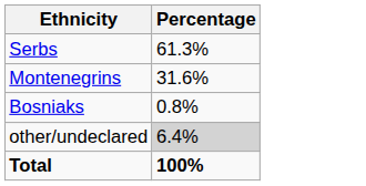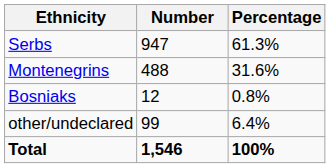+ column: Number | 947 | 488 | 12 | 99 | 1,546
other/undeclared | Percentage: lightgrey background -> no background
